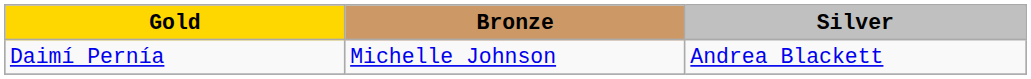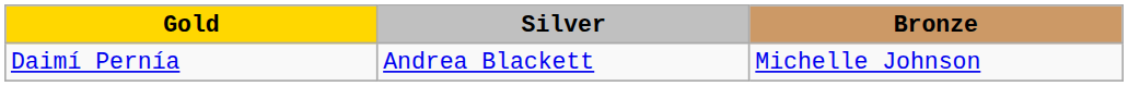columns swapped: Silver <-> Bronze
